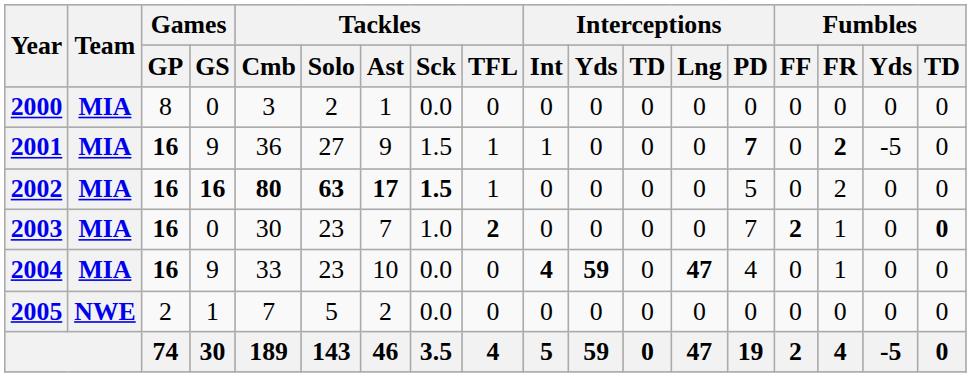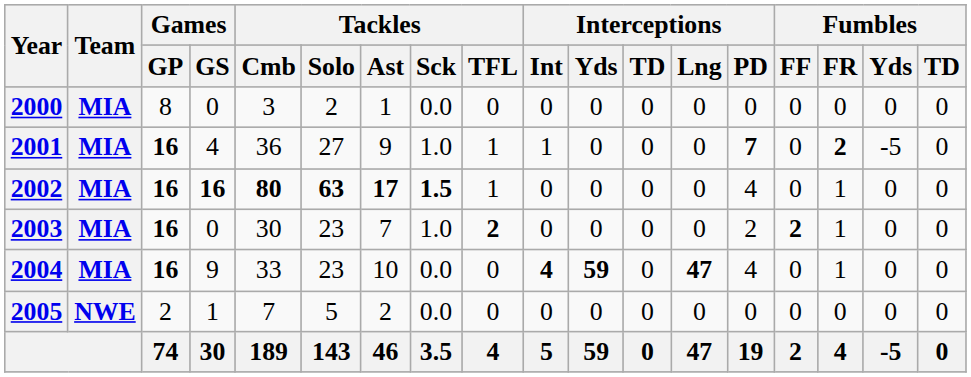2001 | Games / GS: 9 -> 4
2001 | Tackles / Sck: 1.5 -> 1.0
2002 | Interceptions / PD: 5 -> 4
2002 | Fumbles / FR: 2 -> 1
2003 | Interceptions / PD: 7 -> 2
2003 | Fumbles / TD: bold -> normal
